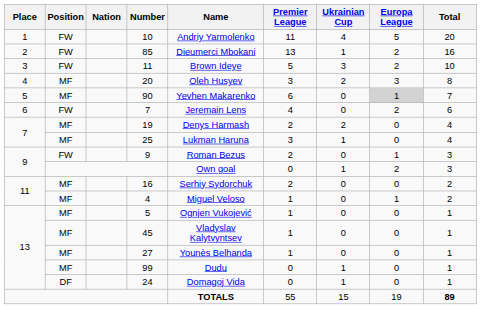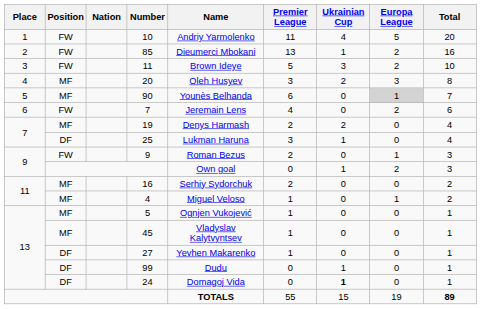90 | Name: Yevhen Makarenko -> Younès Belhanda
25 | Position: MF -> DF
27 | Position: MF -> DF
27 | Name: Younès Belhanda -> Yevhen Makarenko
99 | Position: MF -> DF
24 | Ukrainian Cup: normal -> bold
